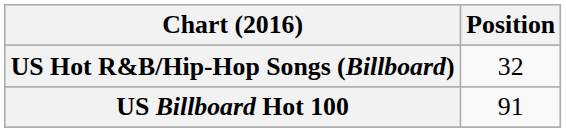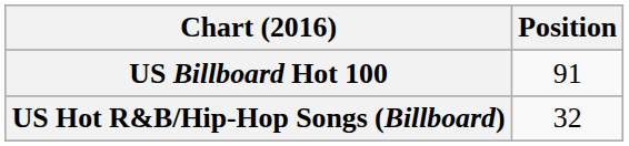rows swapped: US Billboard Hot 100 <-> US Hot R&B/Hip-Hop Songs (Billboard)
